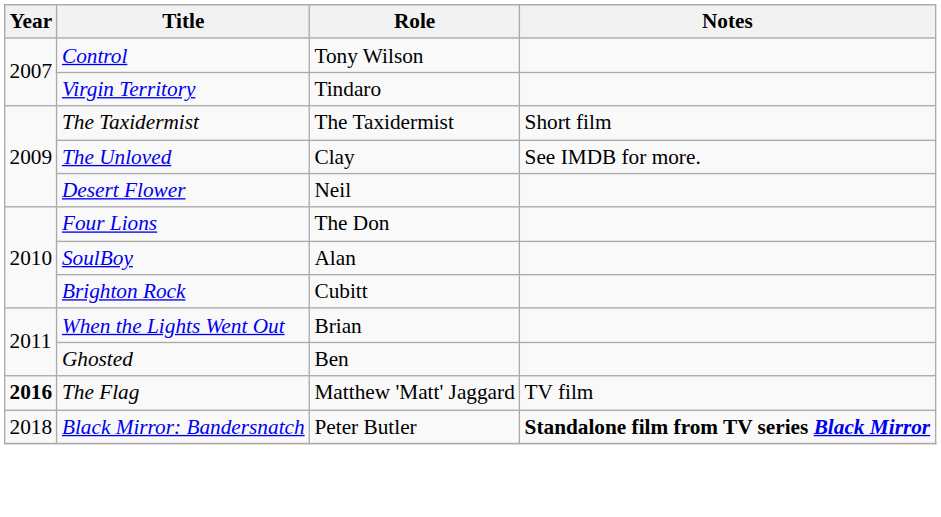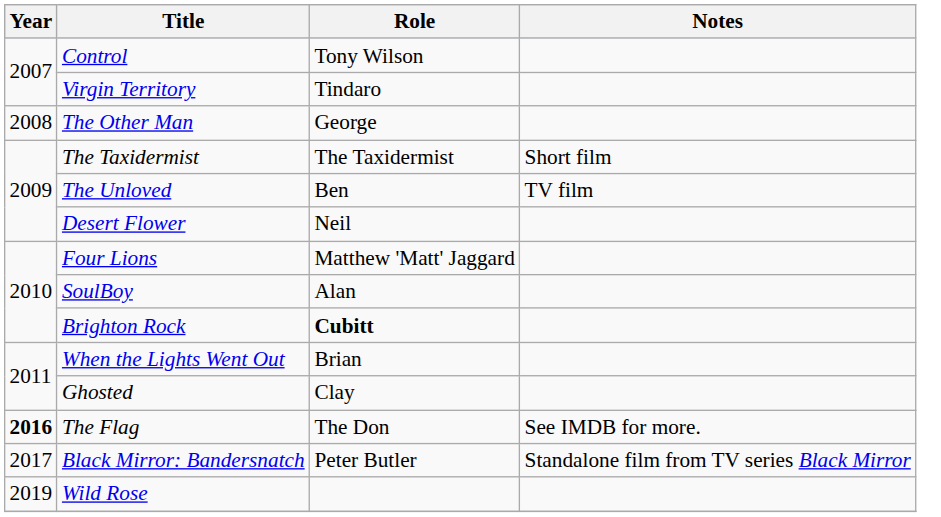+ row: 2008 | The Other Man | George
The Unloved | Role: Clay -> Ben
The Unloved | Notes: See IMDB for more. -> TV film
Four Lions | Role: The Don -> Matthew 'Matt' Jaggard
Brighton Rock | Role: normal -> bold
Ghosted | Role: Ben -> Clay
The Flag | Role: Matthew 'Matt' Jaggard -> The Don
The Flag | Notes: TV film -> See IMDB for more.
Black Mirror: Bandersnatch | Year: 2018 -> 2017
Black Mirror: Bandersnatch | Notes: bold -> normal
+ row: 2019 | Wild Rose
